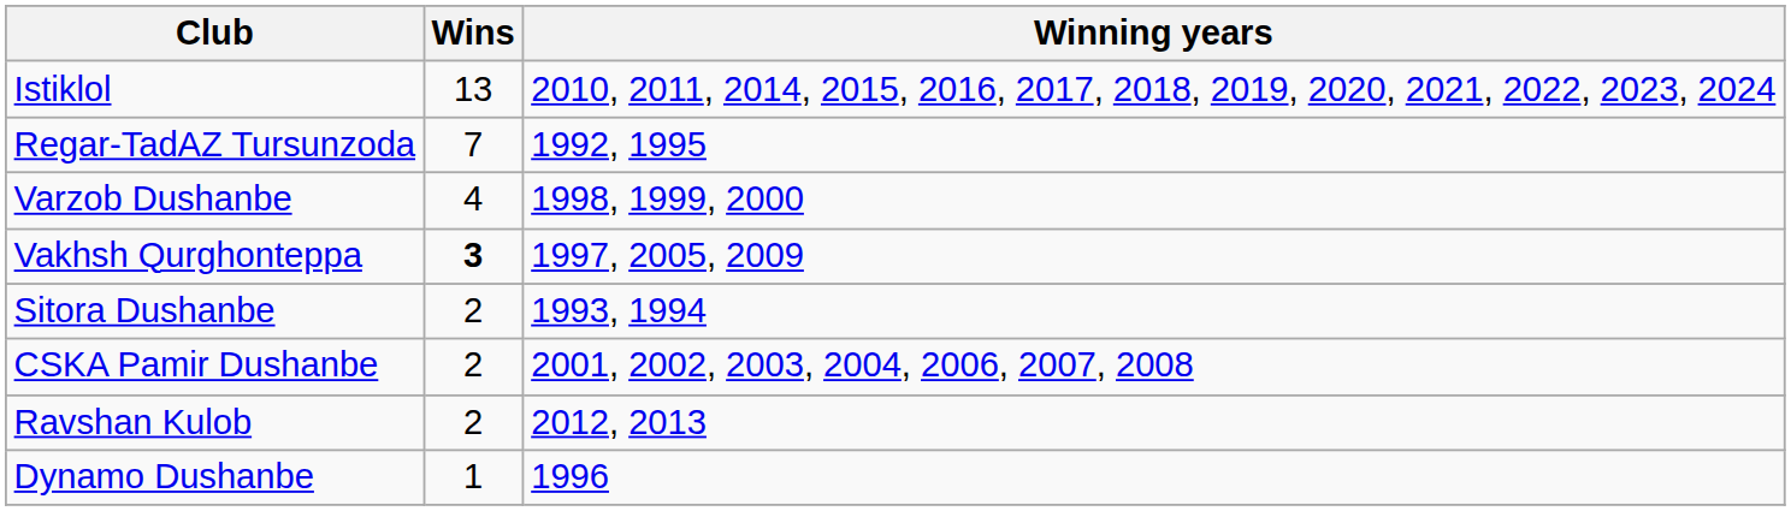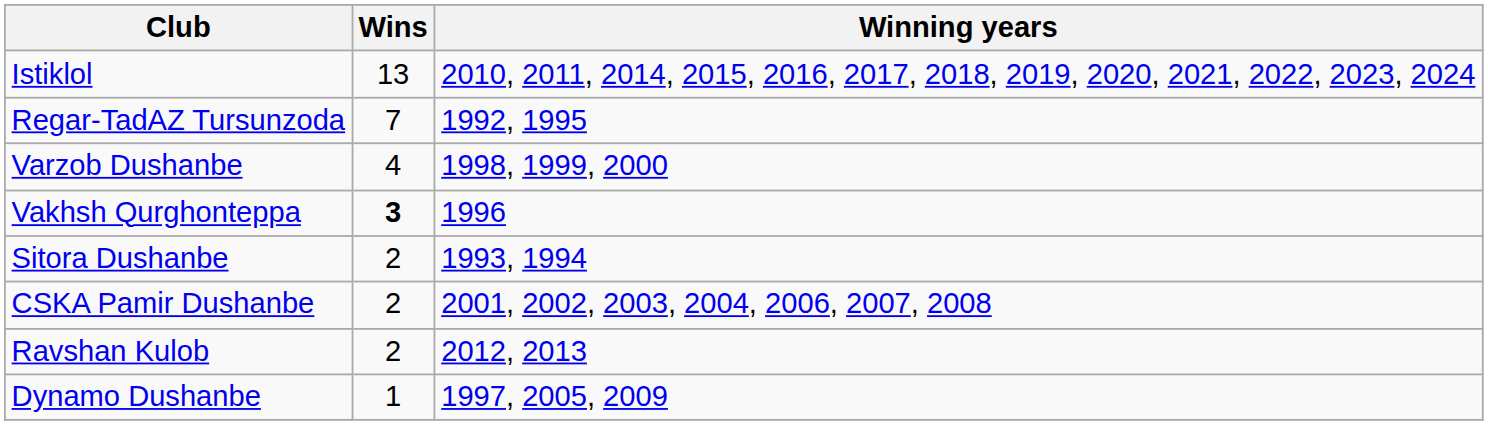Vakhsh Qurghonteppa | Winning years: 1997, 2005, 2009 -> 1996
Dynamo Dushanbe | Winning years: 1996 -> 1997, 2005, 2009
